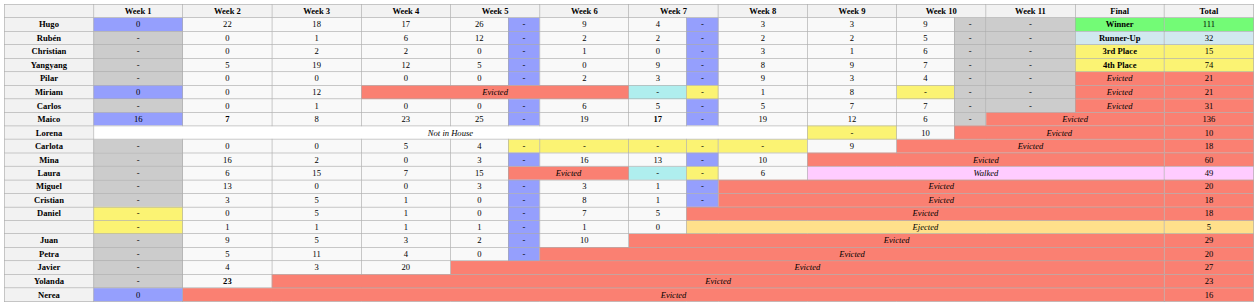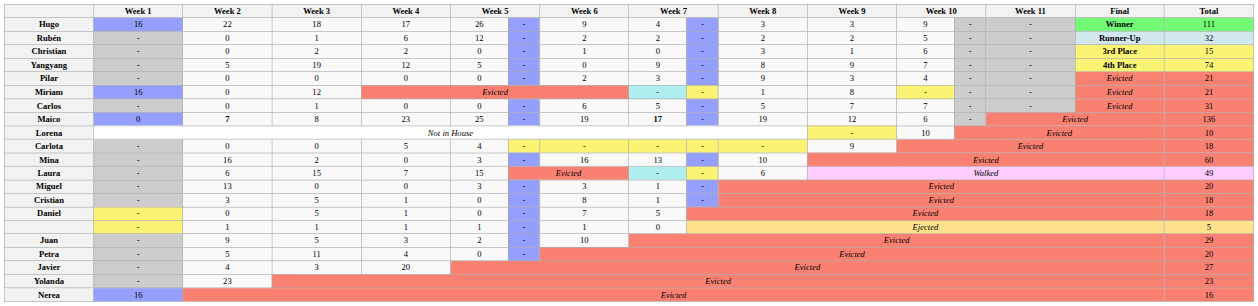Hugo | Week 1: 0 -> 16
Miriam | Week 1: 0 -> 16
Maico | Week 1: 16 -> 0
Yolanda | Week 2: bold -> normal
Nerea | Week 1: 0 -> 16
